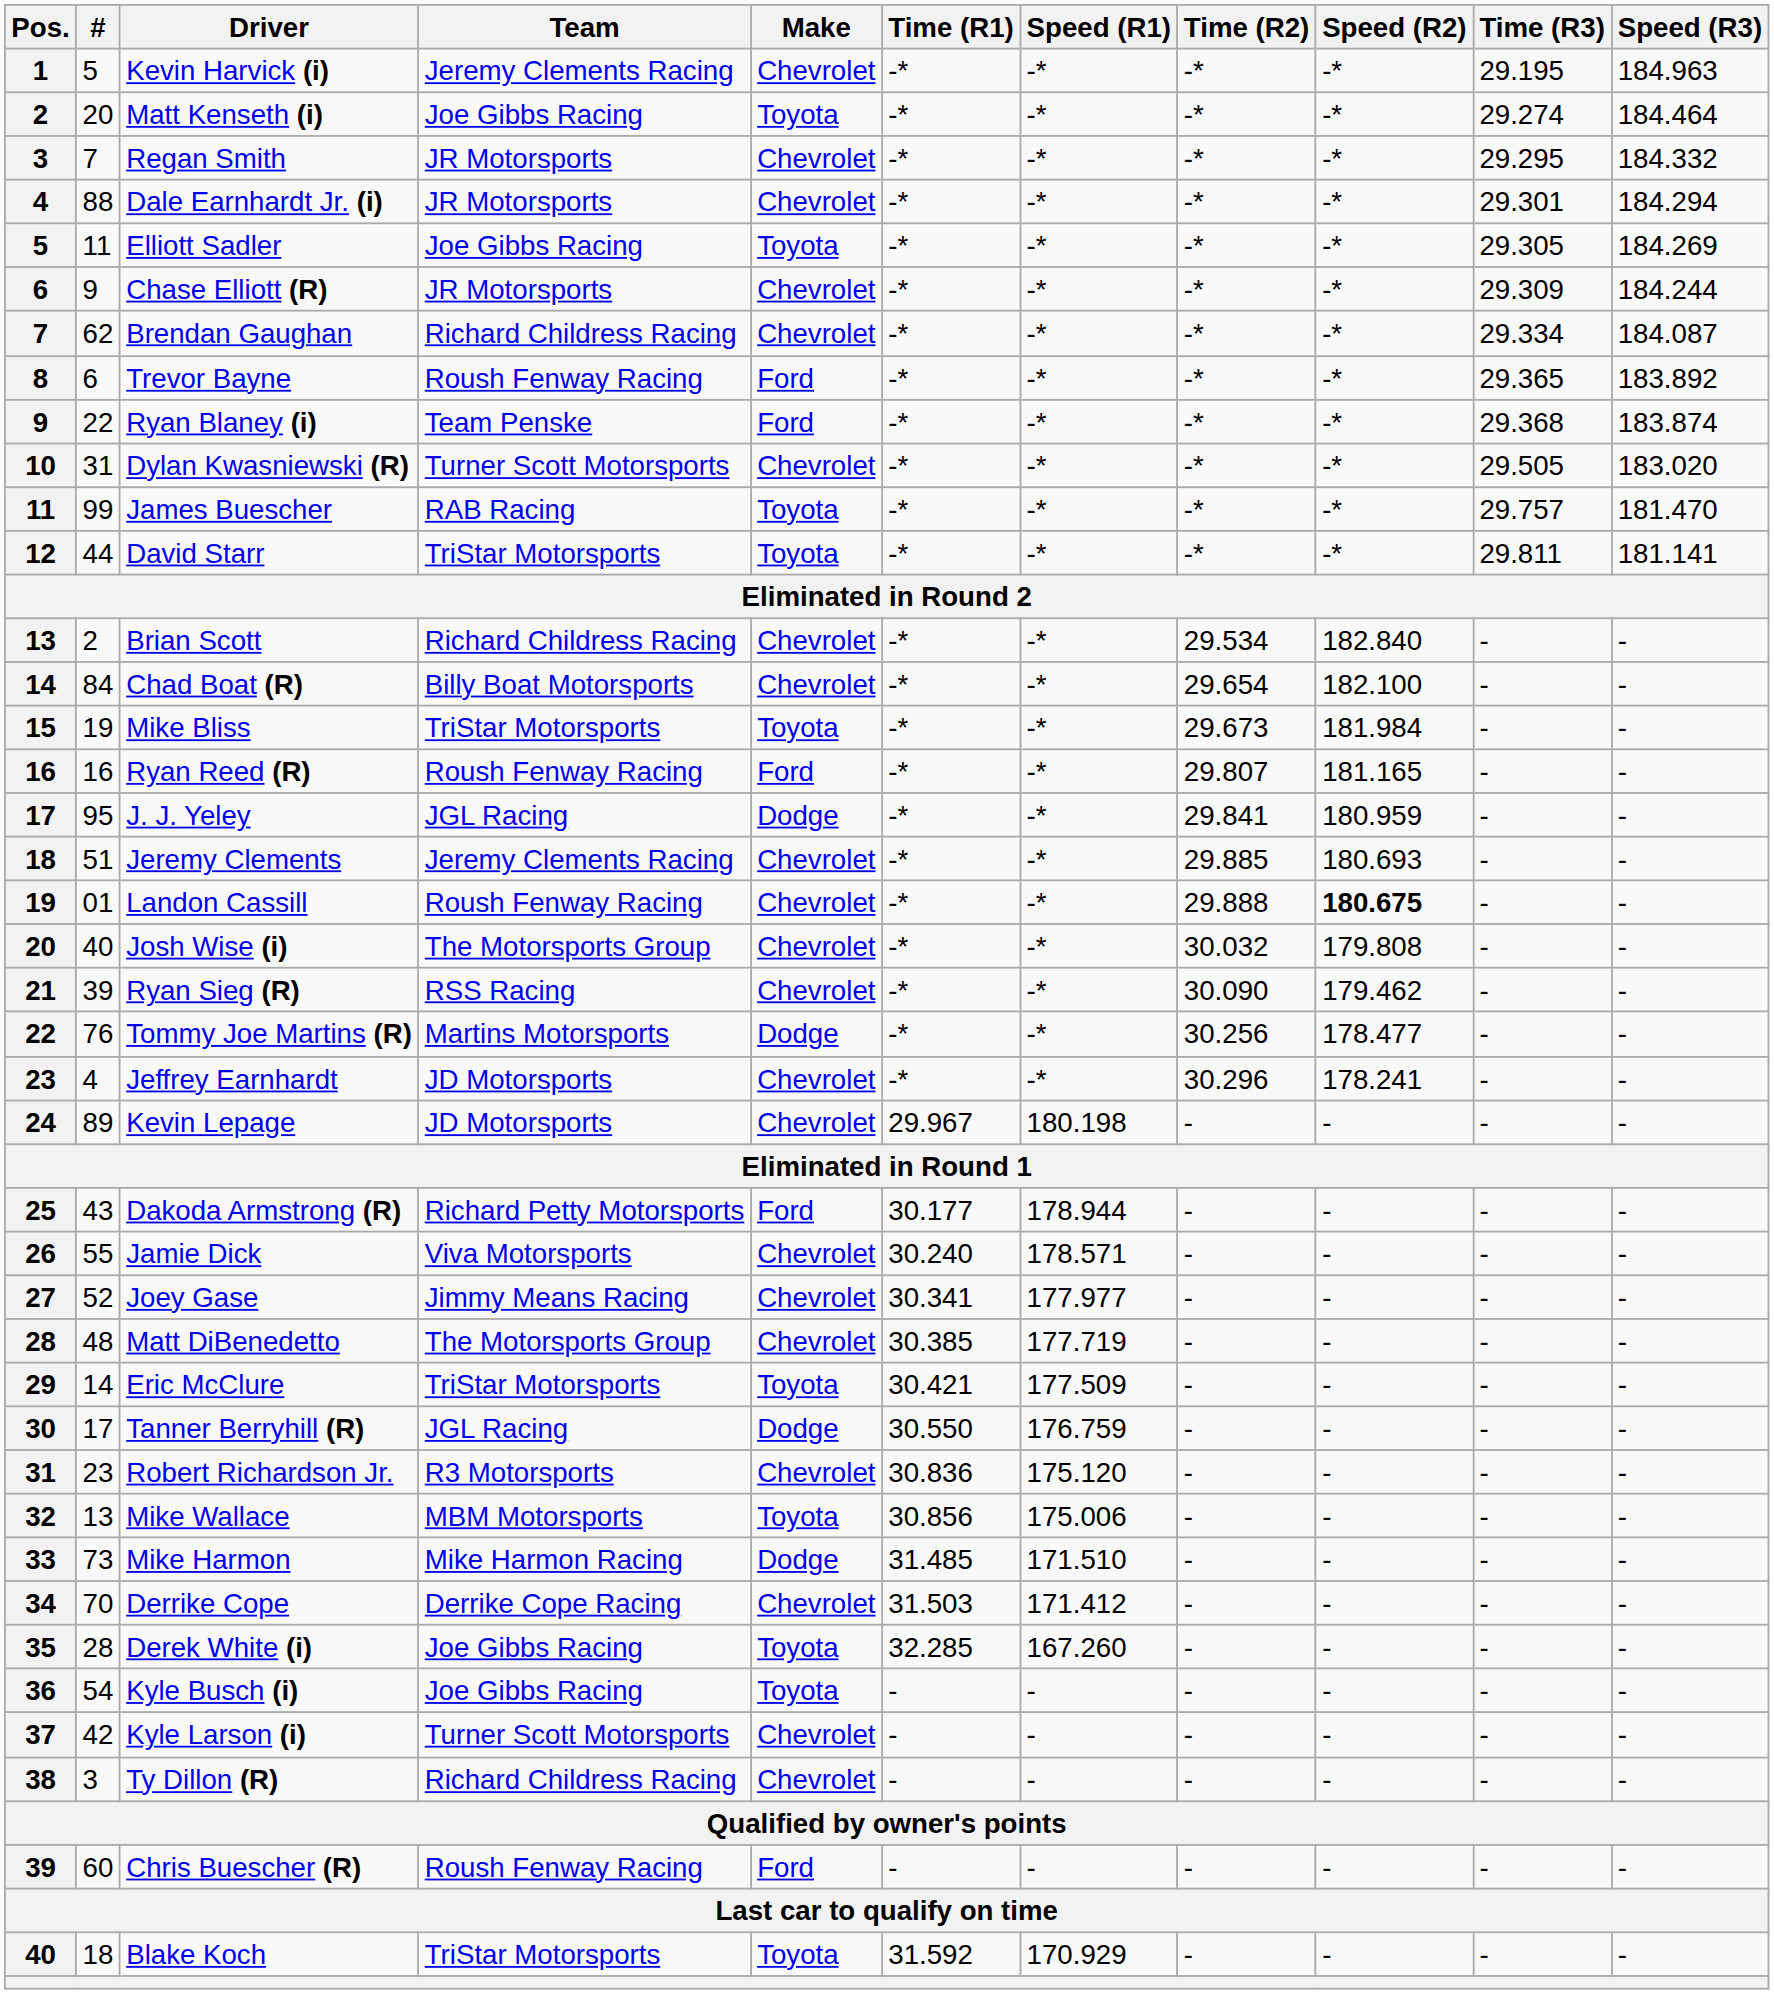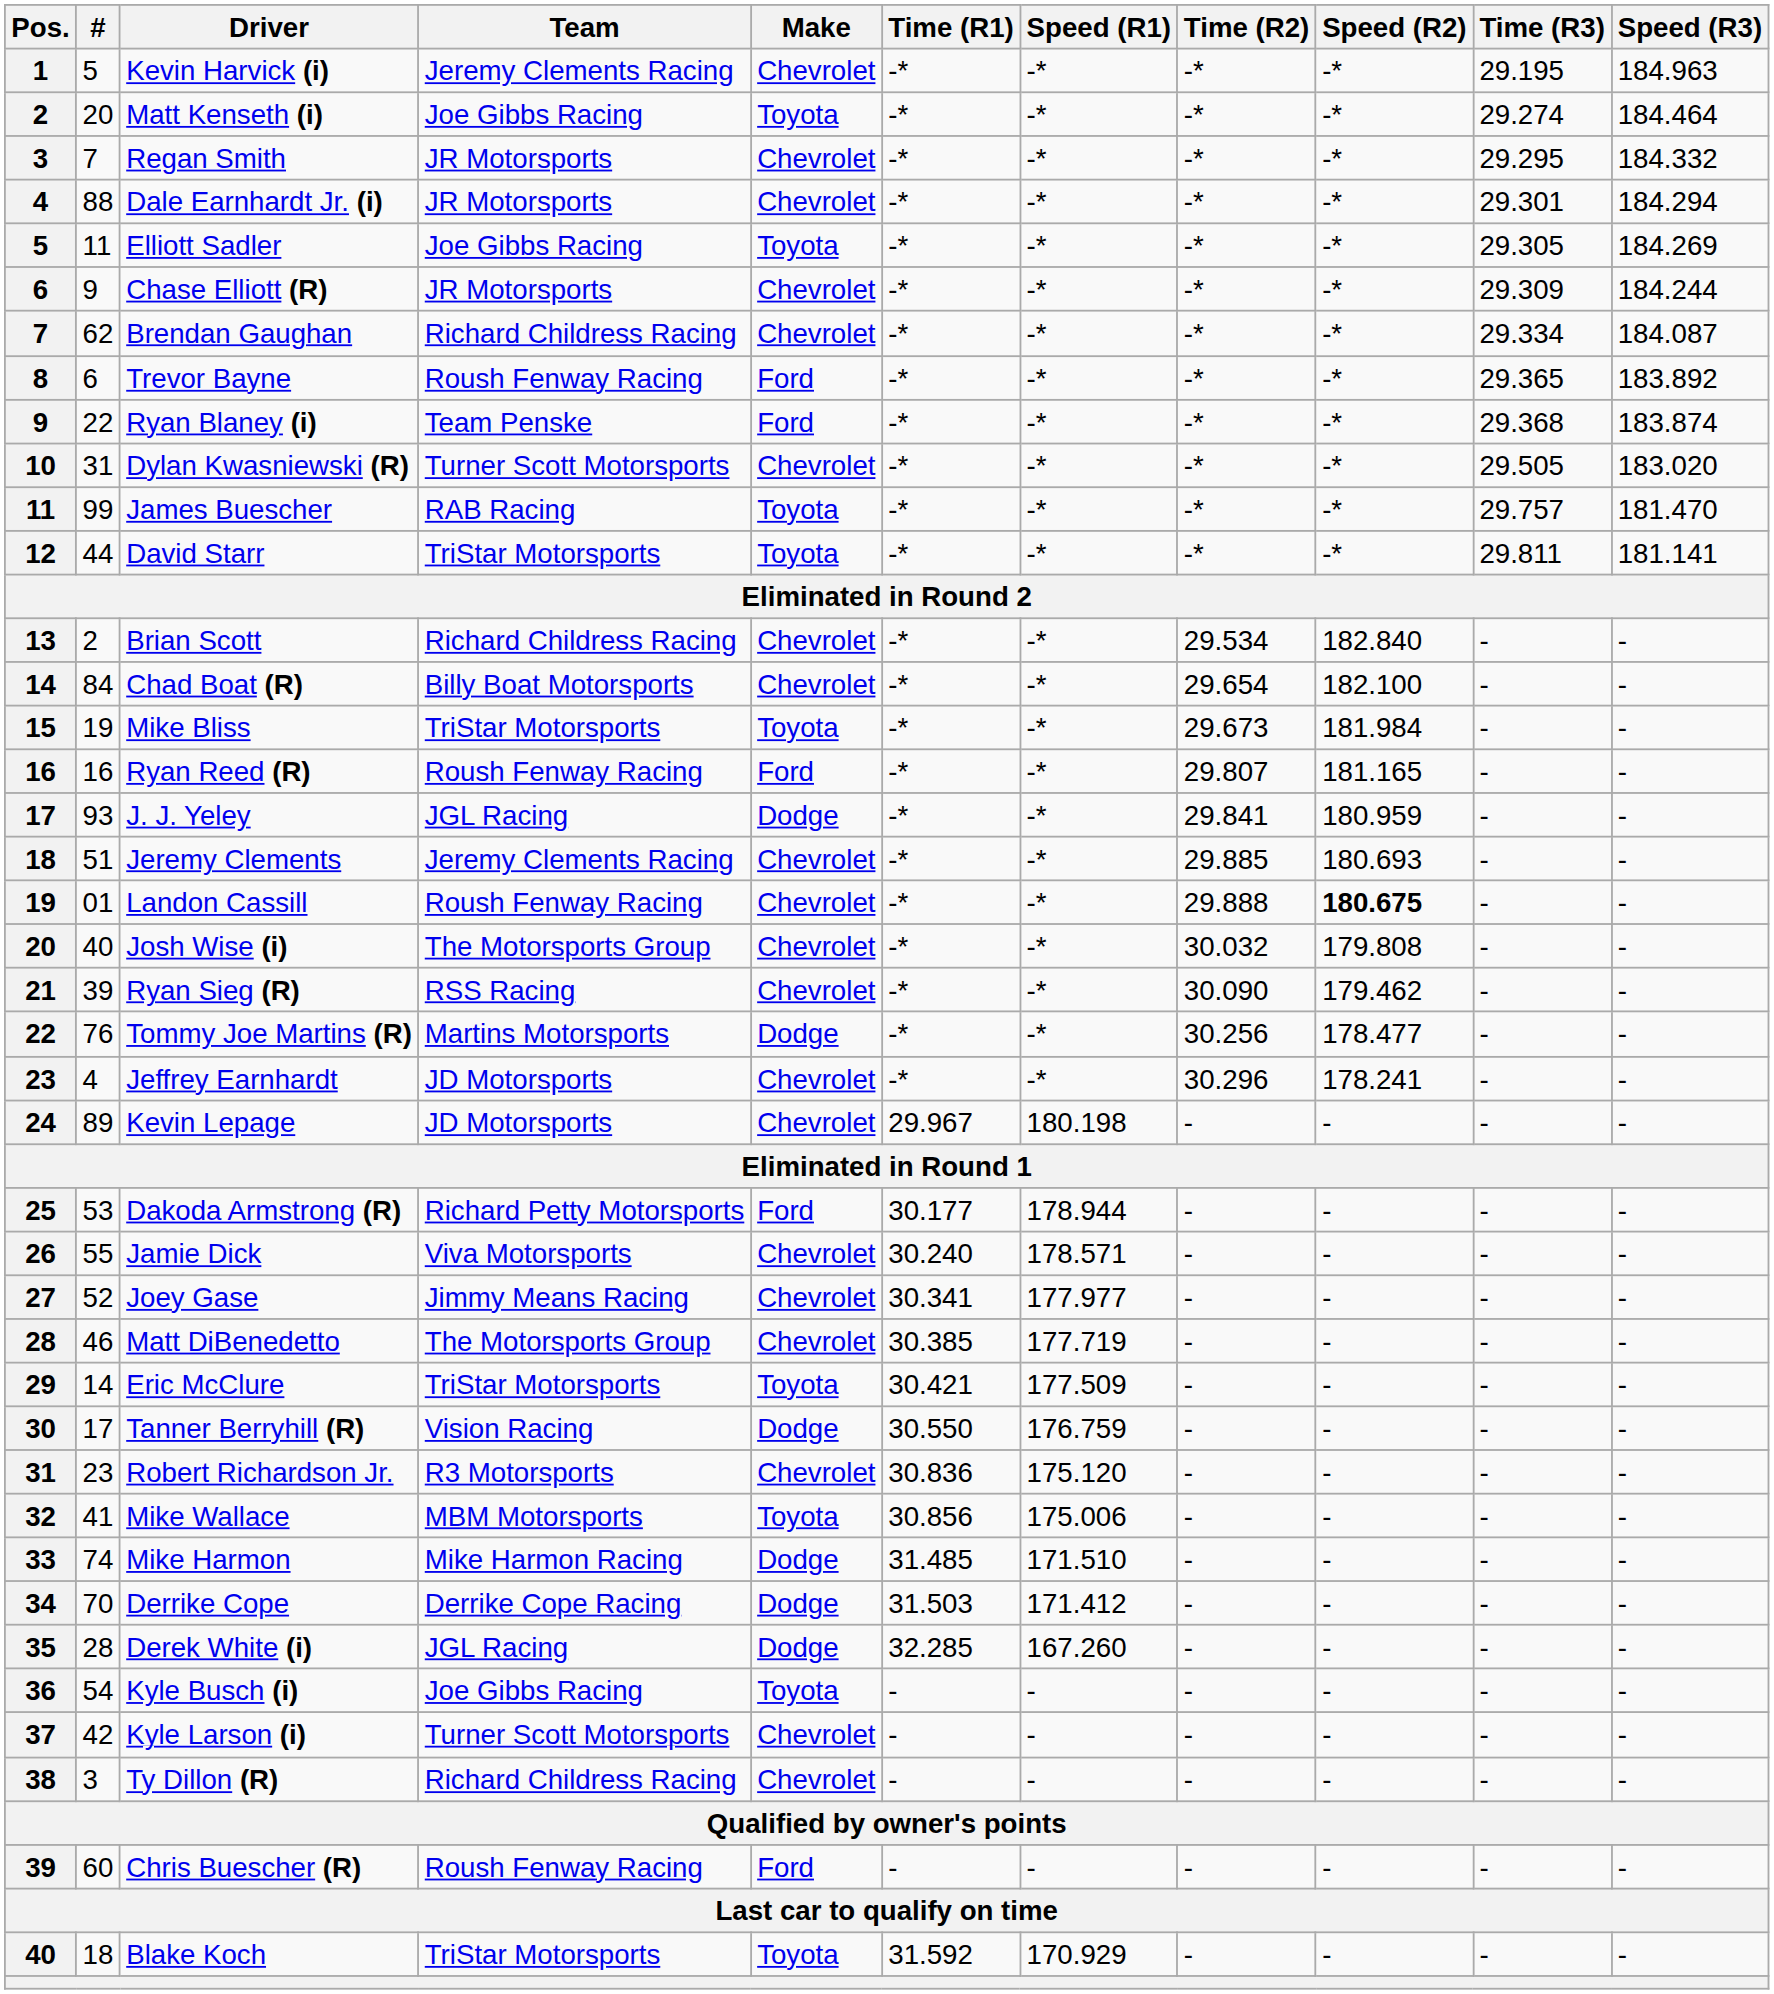J. J. Yeley | #: 95 -> 93
Dakoda Armstrong (R) | #: 43 -> 53
Matt DiBenedetto | #: 48 -> 46
Tanner Berryhill (R) | Team: JGL Racing -> Vision Racing
Mike Wallace | #: 13 -> 41
Mike Harmon | #: 73 -> 74
Derrike Cope | Make: Chevrolet -> Dodge
Derek White (i) | Team: Joe Gibbs Racing -> JGL Racing
Derek White (i) | Make: Toyota -> Dodge
